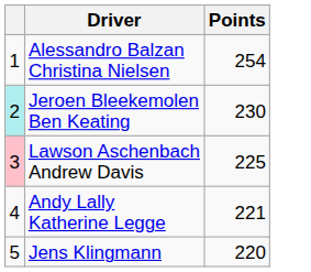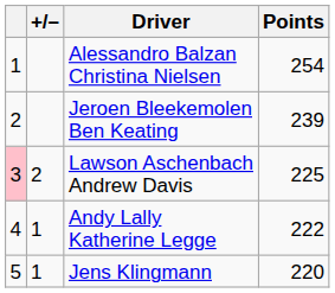+ column: +/– | 2 | 1 | 1
Jeroen Bleekemolen Ben Keating | column 1: paleturquoise background -> no background
Jeroen Bleekemolen Ben Keating | Points: 230 -> 239
Andy Lally Katherine Legge | Points: 221 -> 222
